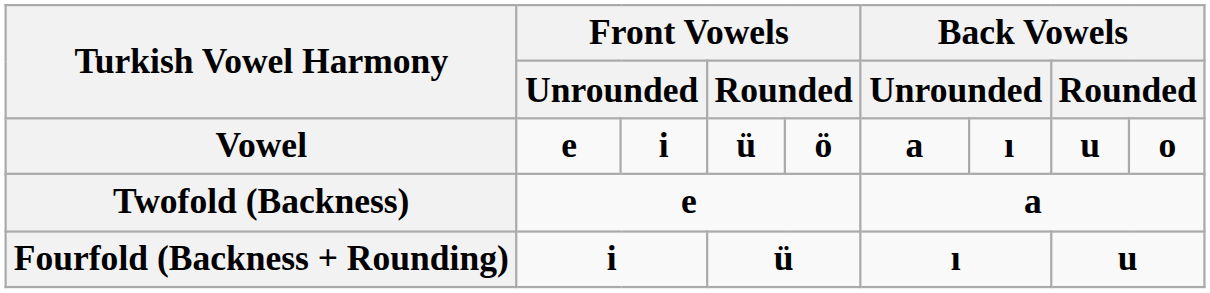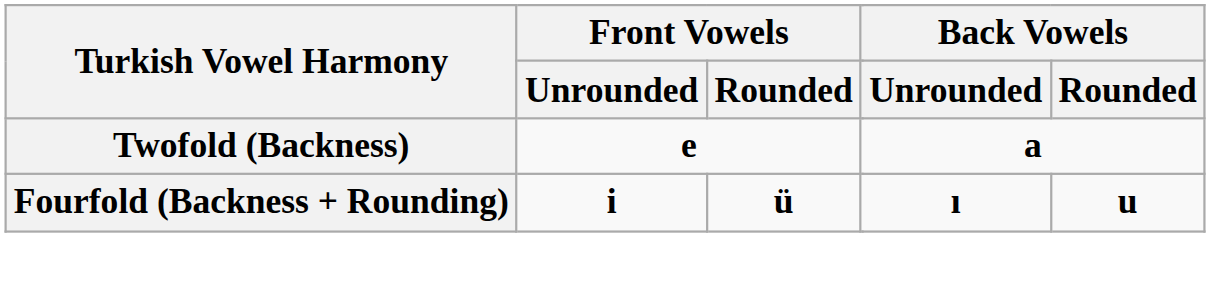- row: Vowel | e | i | ü | ö | a | ı | u | o
